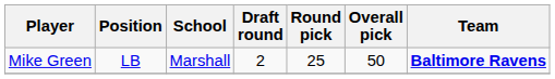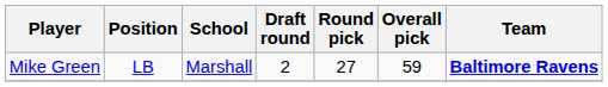Mike Green | Round pick: 25 -> 27
Mike Green | Overall pick: 50 -> 59
